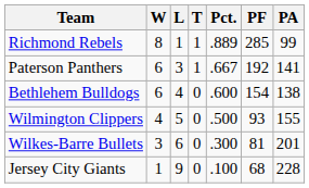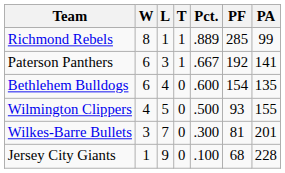Bethlehem Bulldogs | PA: 138 -> 135
Wilkes-Barre Bullets | L: 6 -> 7
